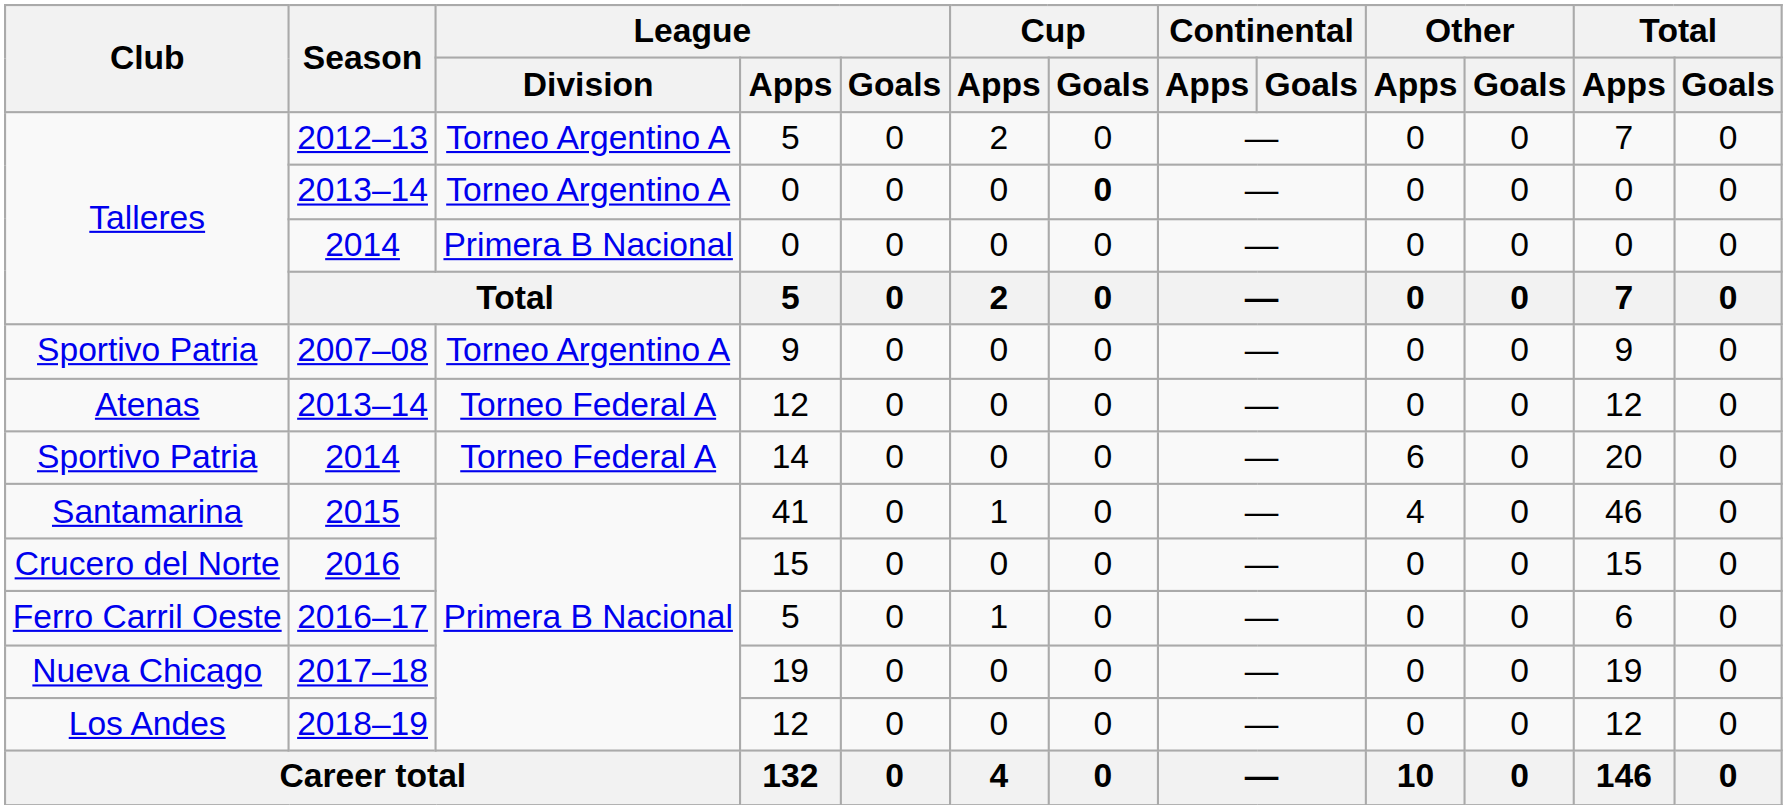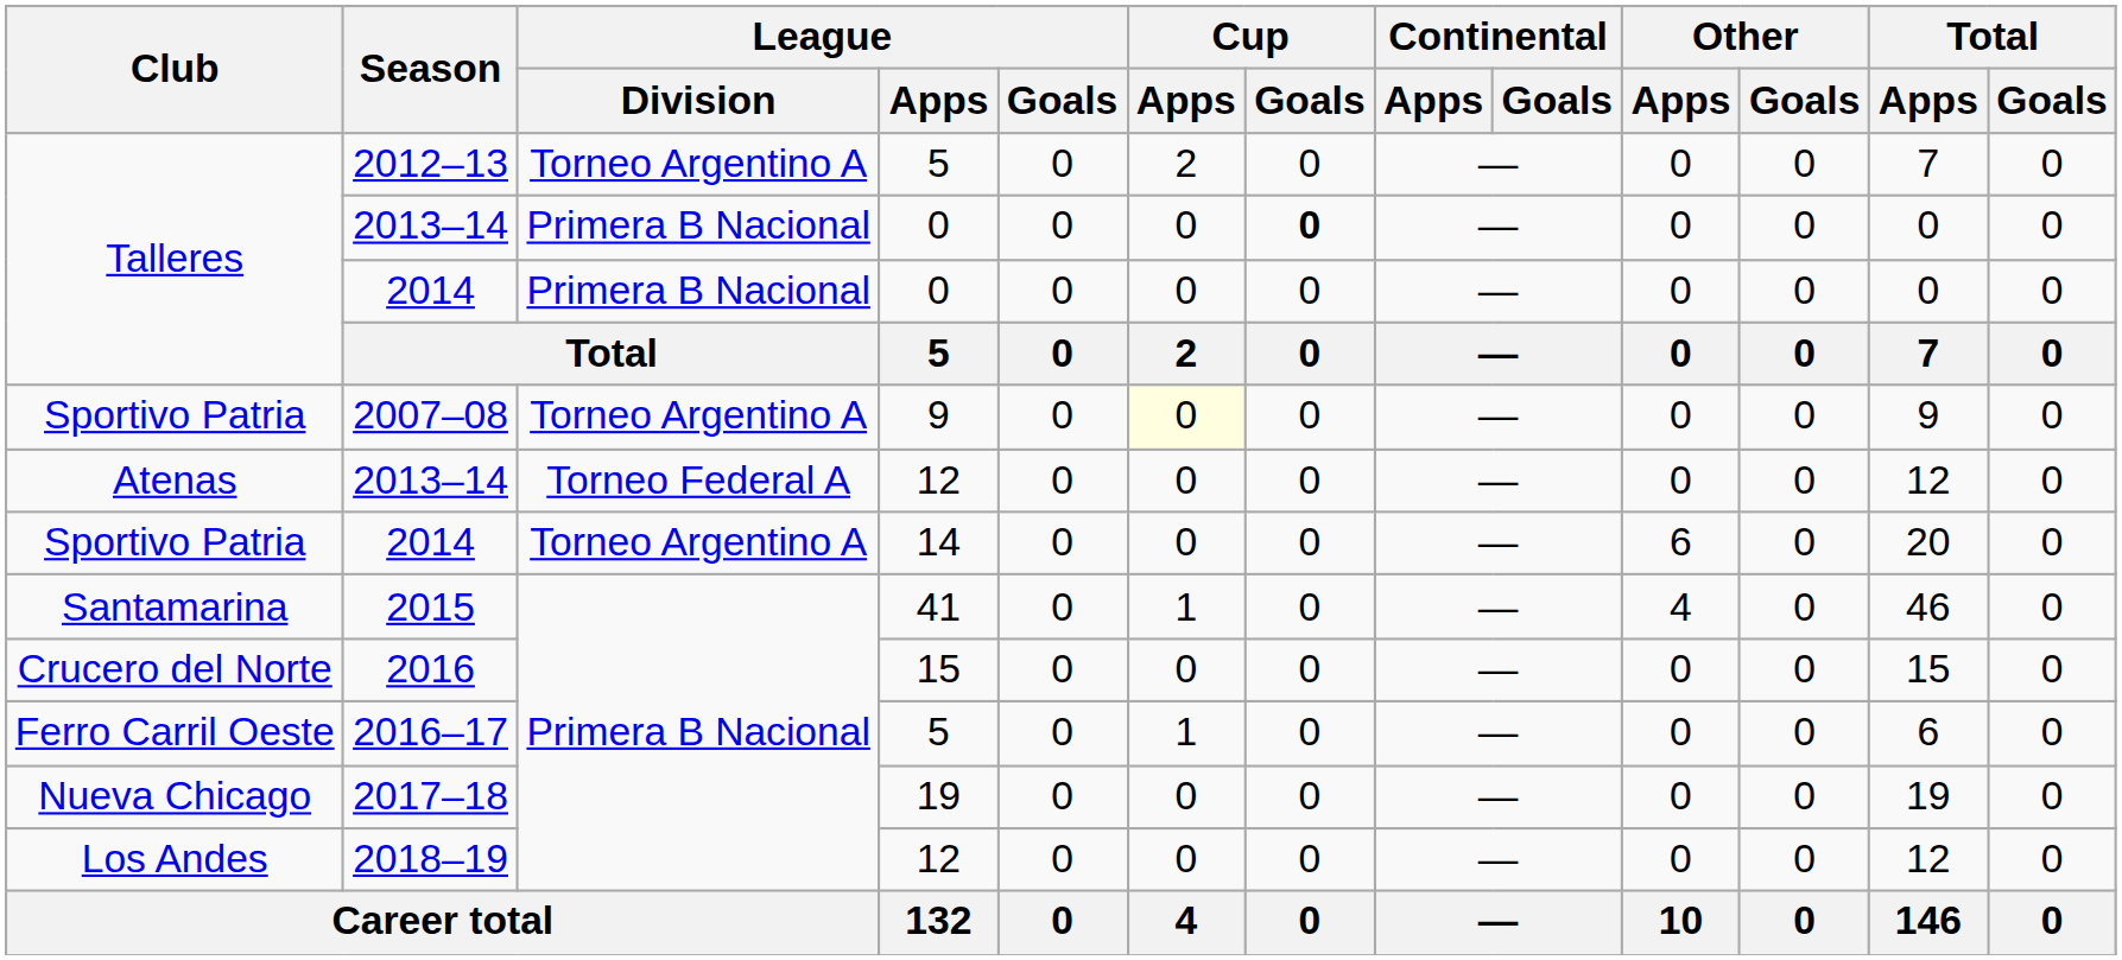Talleres / 2013–14 | League / Division: Torneo Argentino A -> Primera B Nacional
2007–08 | Cup / Apps: no background -> lightyellow background
Sportivo Patria / 2014 | League / Division: Torneo Federal A -> Torneo Argentino A
